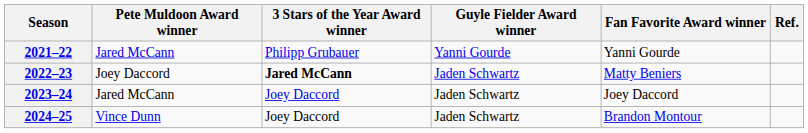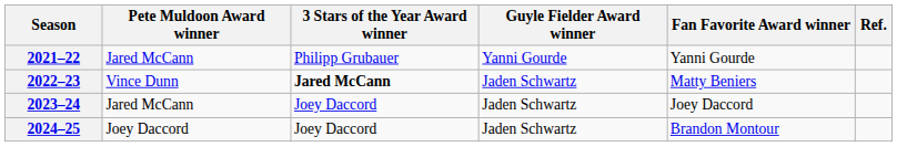2022–23 | Pete Muldoon Award winner: Joey Daccord -> Vince Dunn
2024–25 | Pete Muldoon Award winner: Vince Dunn -> Joey Daccord
